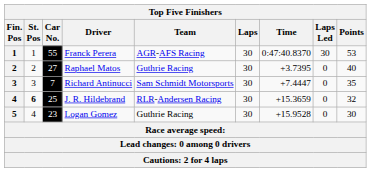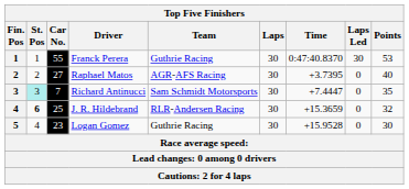Franck Perera | Team: AGR-AFS Racing -> Guthrie Racing
Raphael Matos | Team: Guthrie Racing -> AGR-AFS Racing
Richard Antinucci | St. Pos: no background -> paleturquoise background
